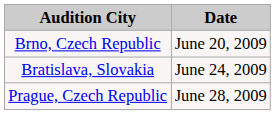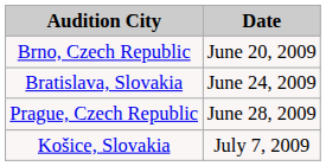+ row: Košice, Slovakia | July 7, 2009
